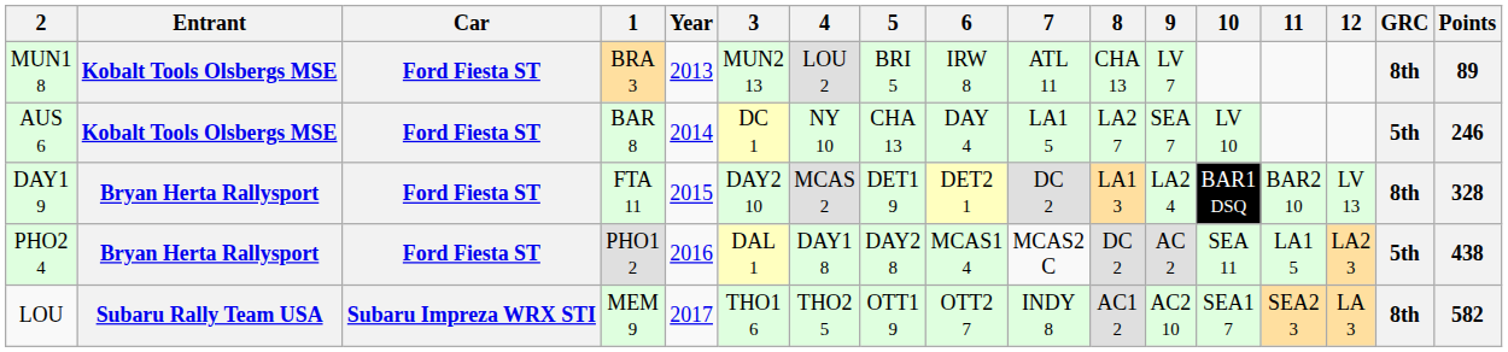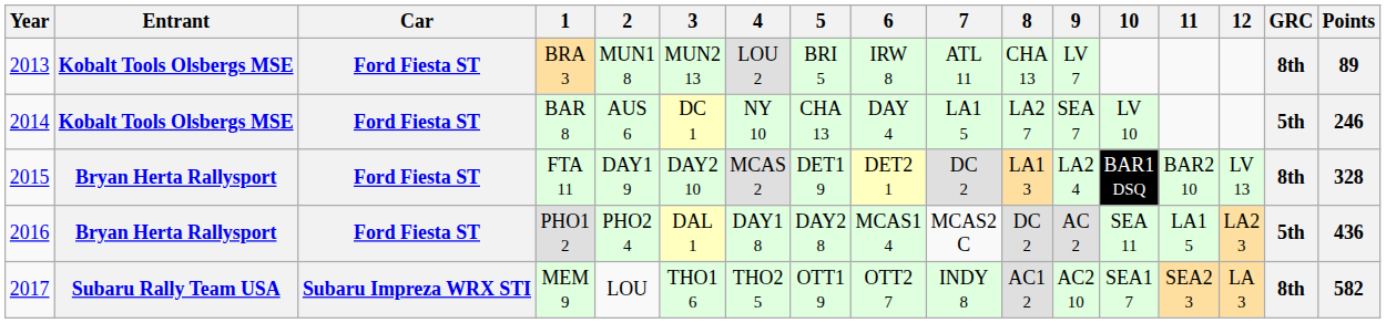columns swapped: Year <-> 2
PHO1 2 | Points: 438 -> 436
